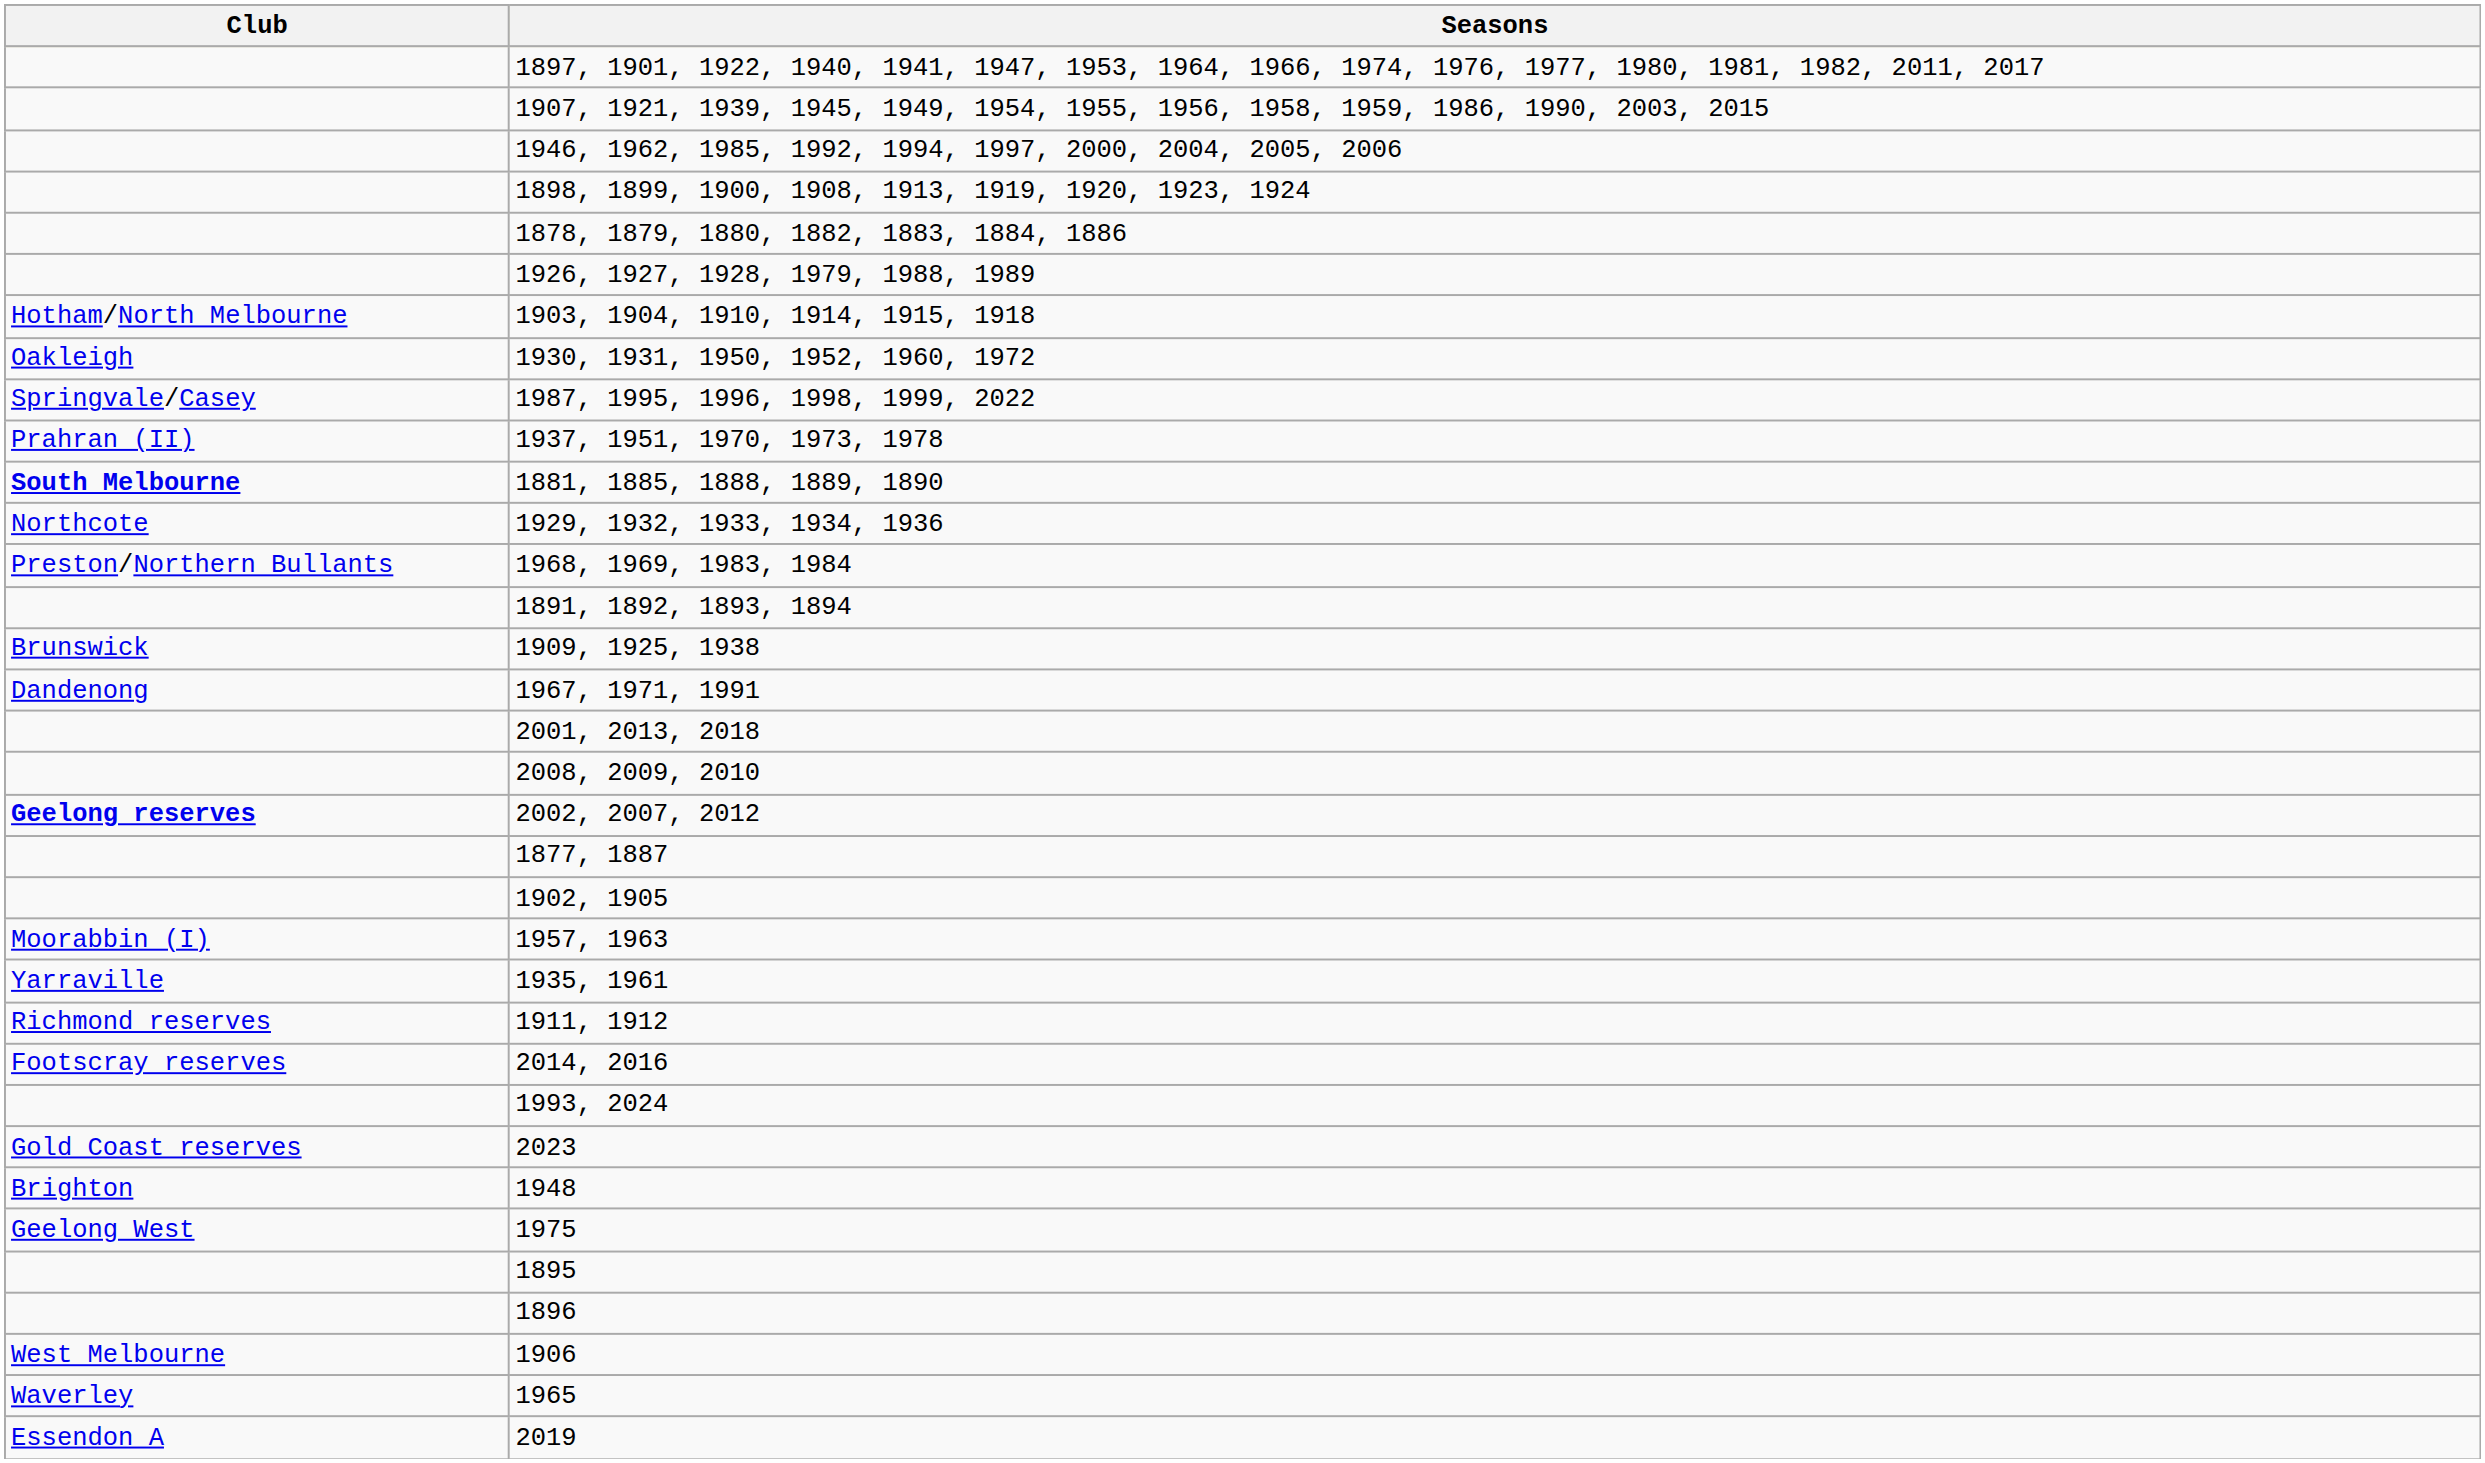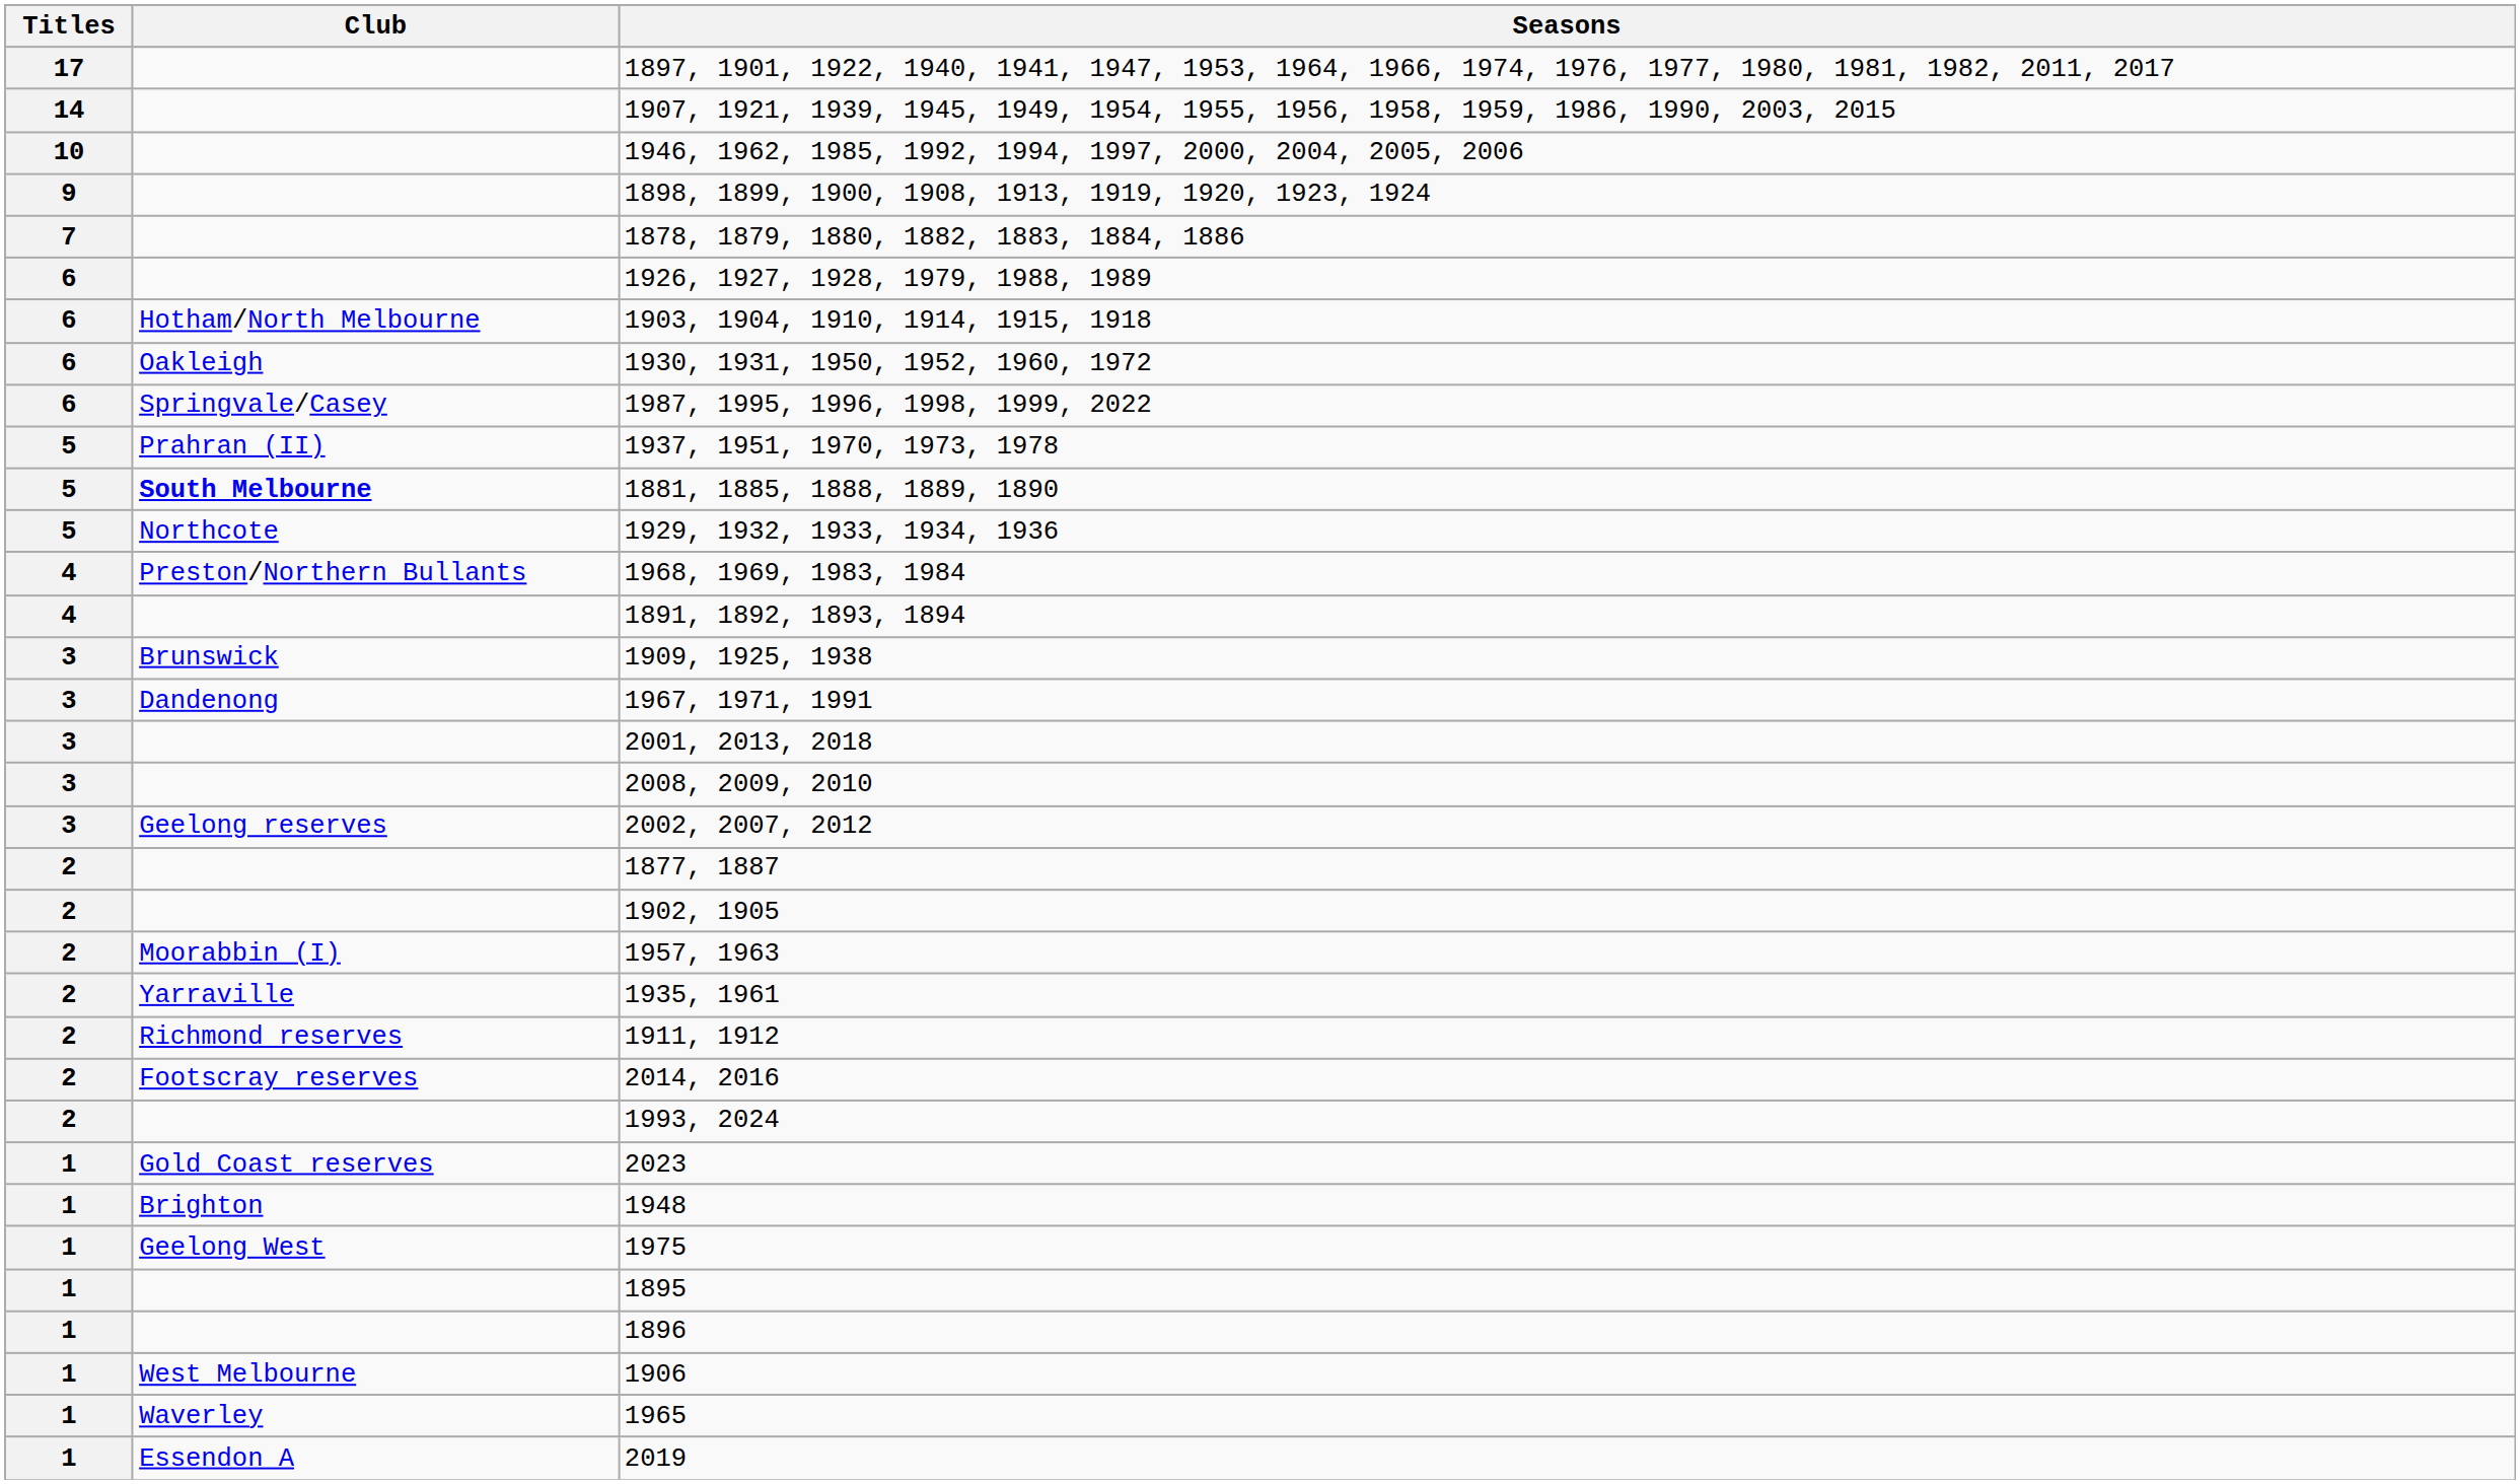+ column: Titles | 17 | 14 | 10 | 9 | 7 | 6 | 6 | 6 | 6 | 5 | 5 | 5 | 4 | 4 | 3 | 3 | 3 | 3 | 3 | 2 | 2 | 2 | 2 | 2 | 2 | 2 | 1 | 1 | 1 | 1 | 1 | 1 | 1 | 1
2002, 2007, 2012 | Club: bold -> normal
